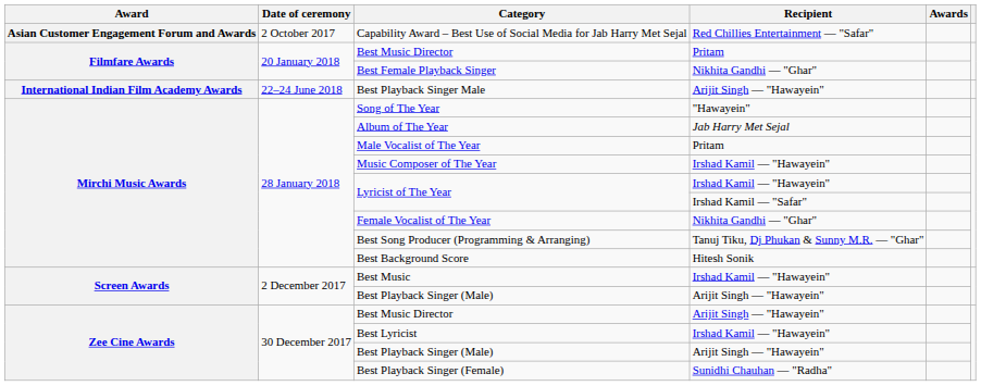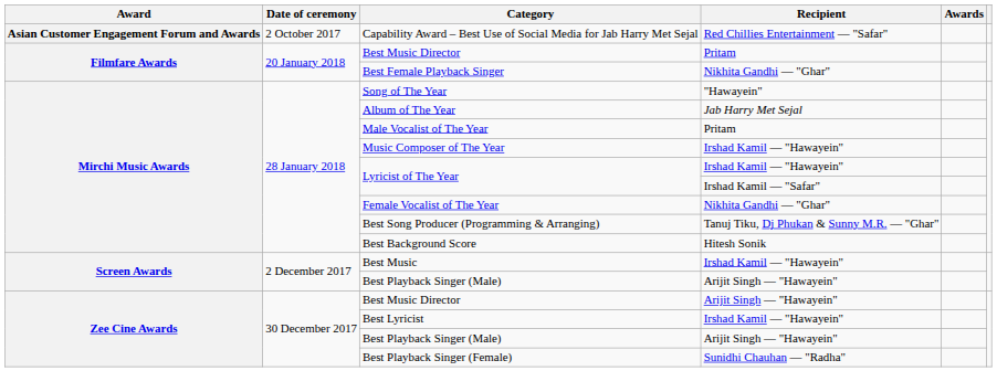- row: International Indian Film Academy Awards | 22–24 June 2018 | Best Playback Singer Male | Arijit Singh — "Hawayein"
